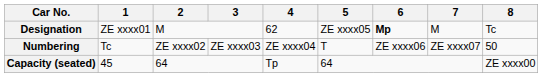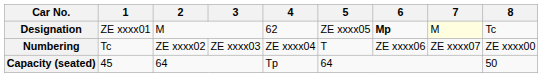Designation | 7: no background -> lightyellow background
Numbering | 8: 50 -> ZE xxxx00
Capacity (seated) | 8: ZE xxxx00 -> 50
